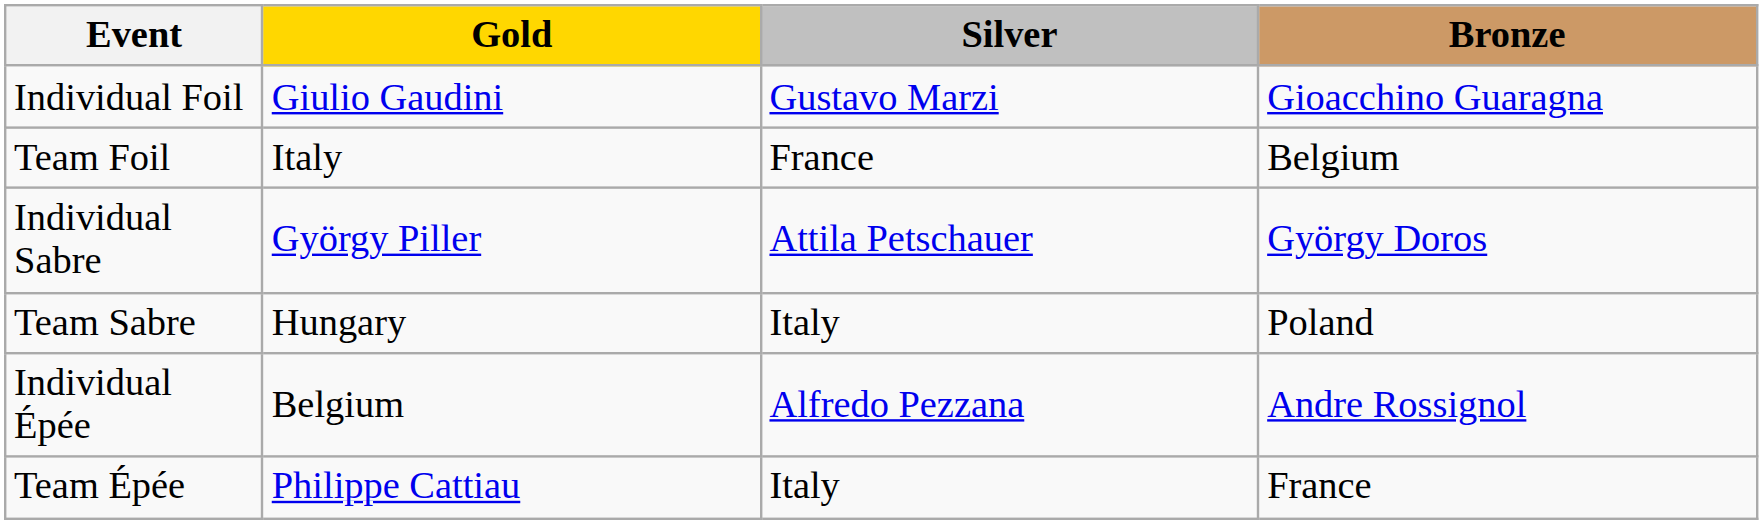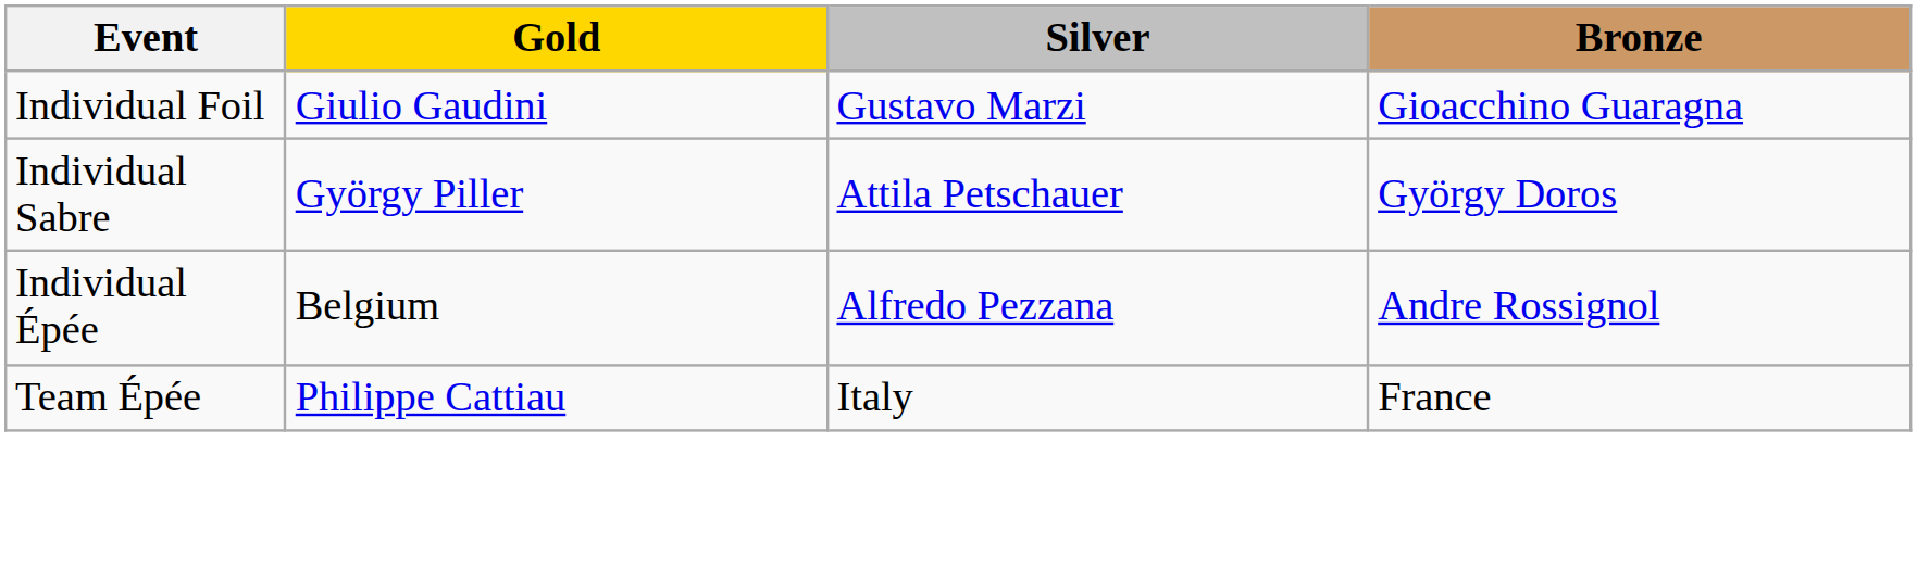- row: Team Foil | Italy | France | Belgium
- row: Team Sabre | Hungary | Italy | Poland
